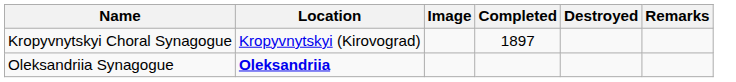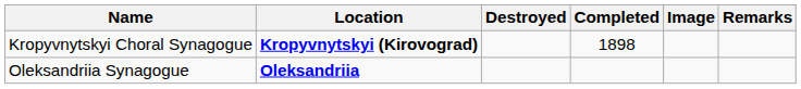columns swapped: Image <-> Destroyed
Kropyvnytskyi Choral Synagogue | Location: normal -> bold
Kropyvnytskyi Choral Synagogue | Completed: 1897 -> 1898
